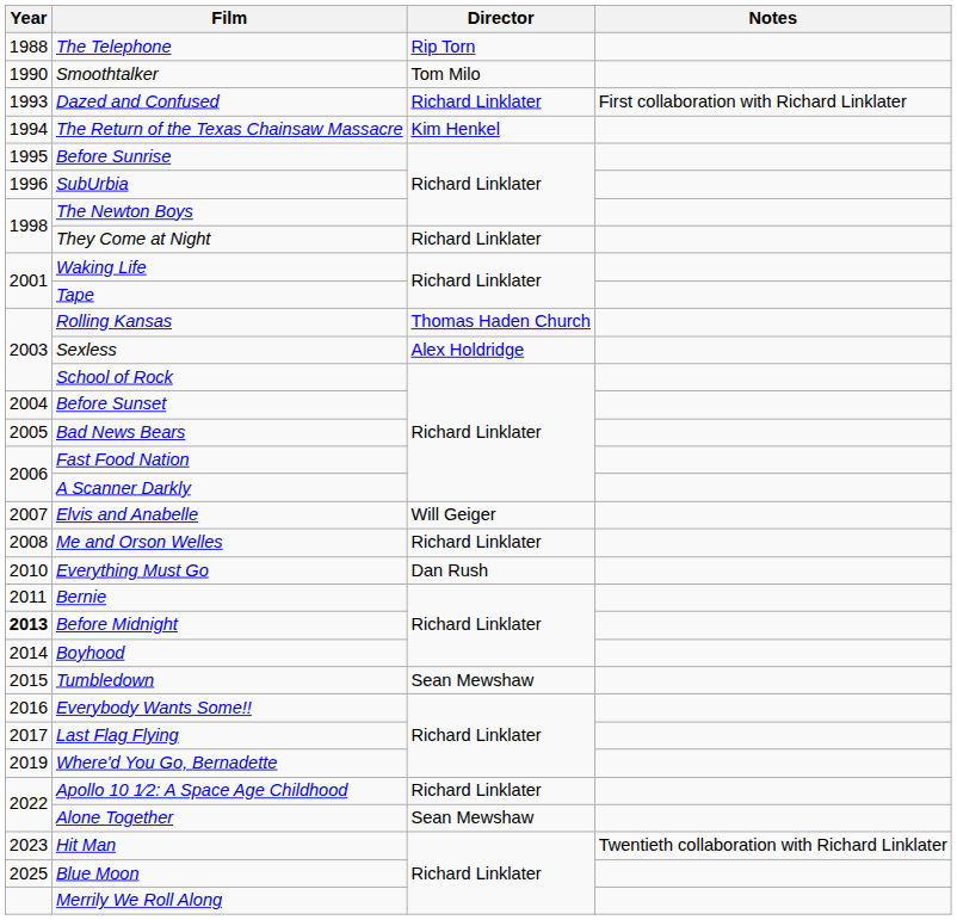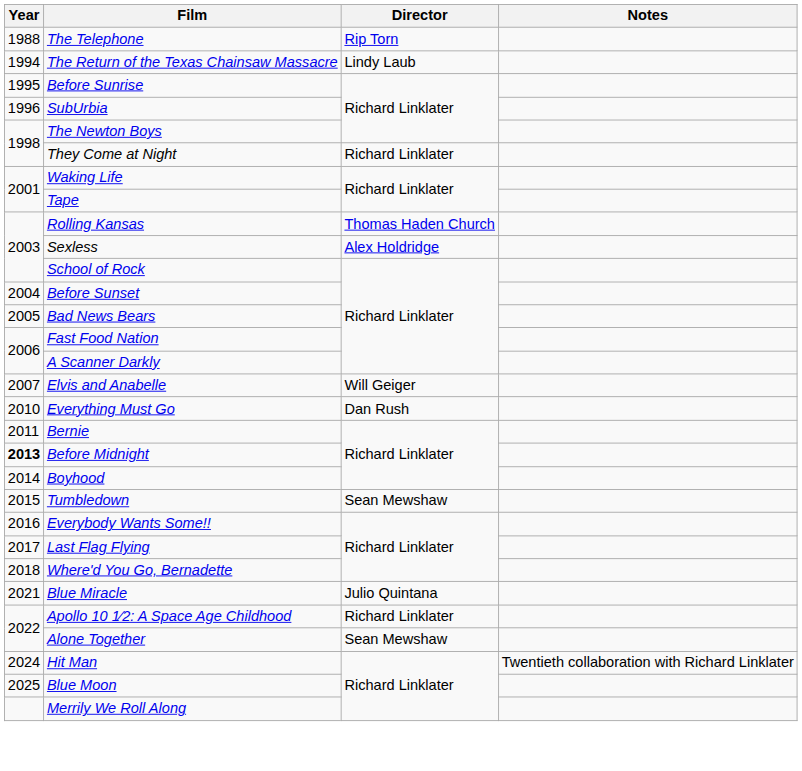- row: 1990 | Smoothtalker | Tom Milo
- row: 1993 | Dazed and Confused | Richard Linklater | First collaboration with Richard Linklater
The Return of the Texas Chainsaw Massacre | Director: Kim Henkel -> Lindy Laub
- row: 2008 | Me and Orson Welles | Richard Linklater
Where'd You Go, Bernadette | Year: 2019 -> 2018
+ row: 2021 | Blue Miracle | Julio Quintana
Hit Man | Year: 2023 -> 2024
